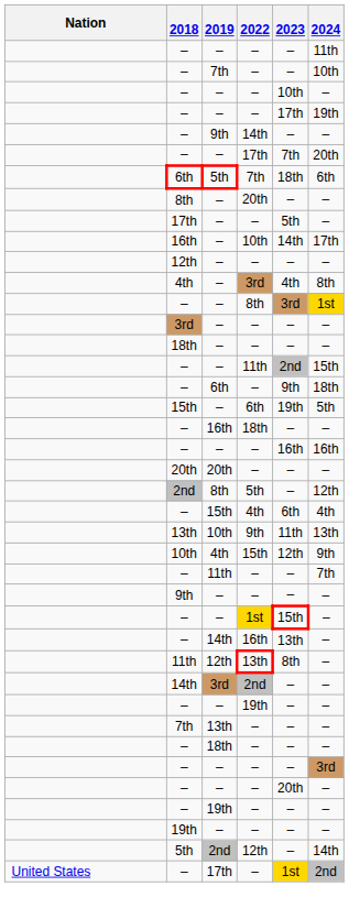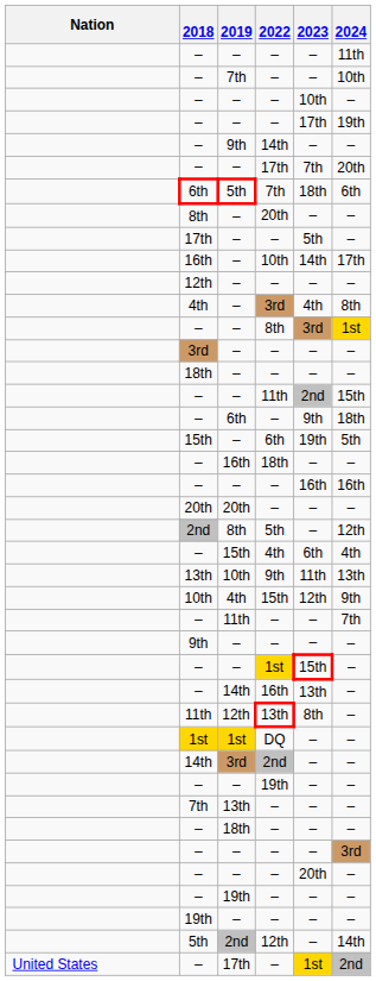+ row: 1st | 1st | DQ | – | –
